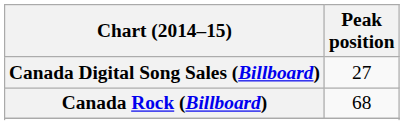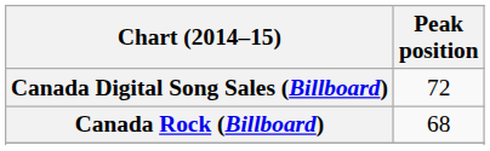Canada Digital Song Sales (Billboard) | Peak position: 27 -> 72
